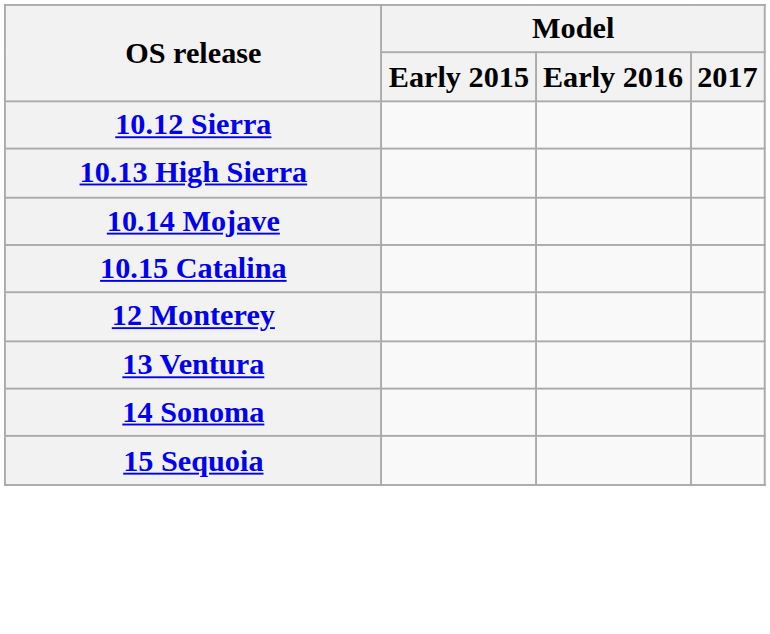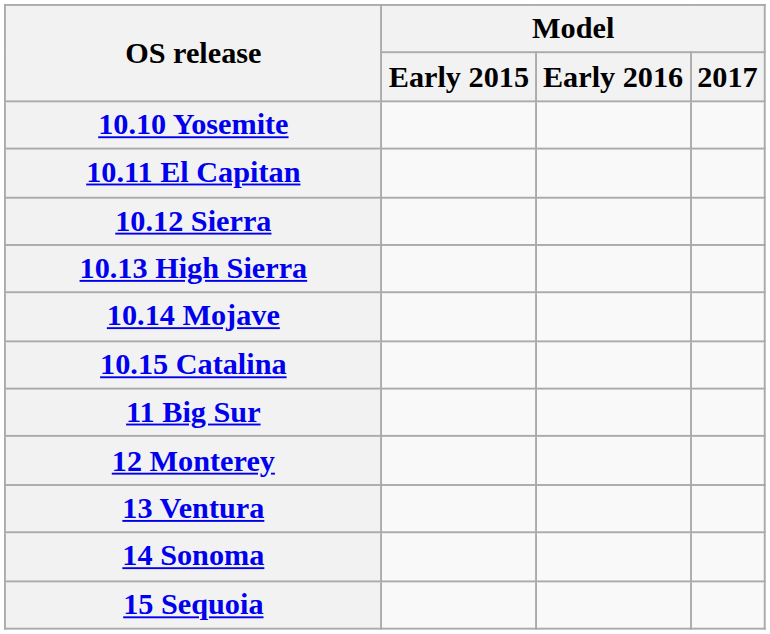+ row: 10.10 Yosemite
+ row: 10.11 El Capitan
+ row: 11 Big Sur
